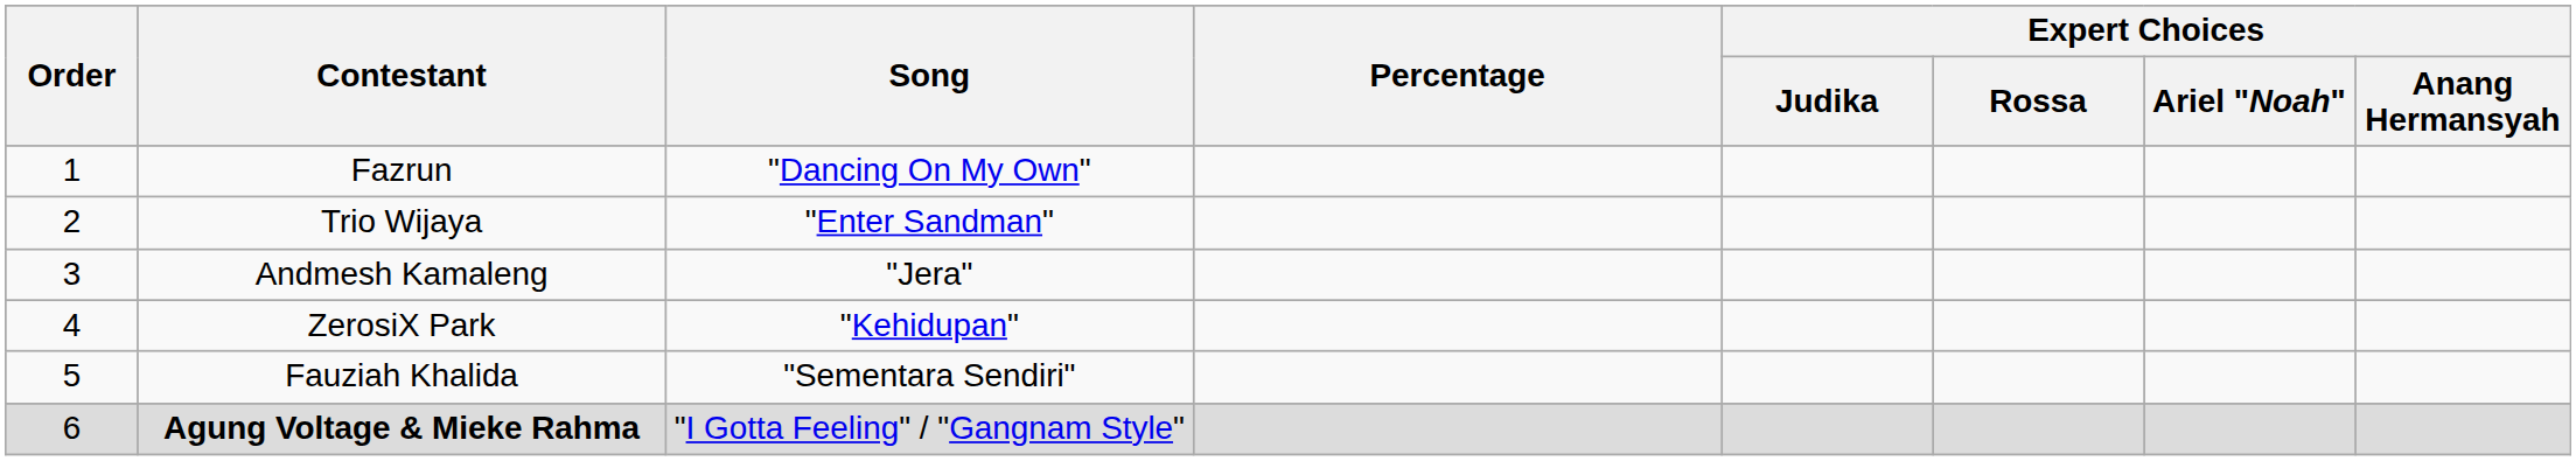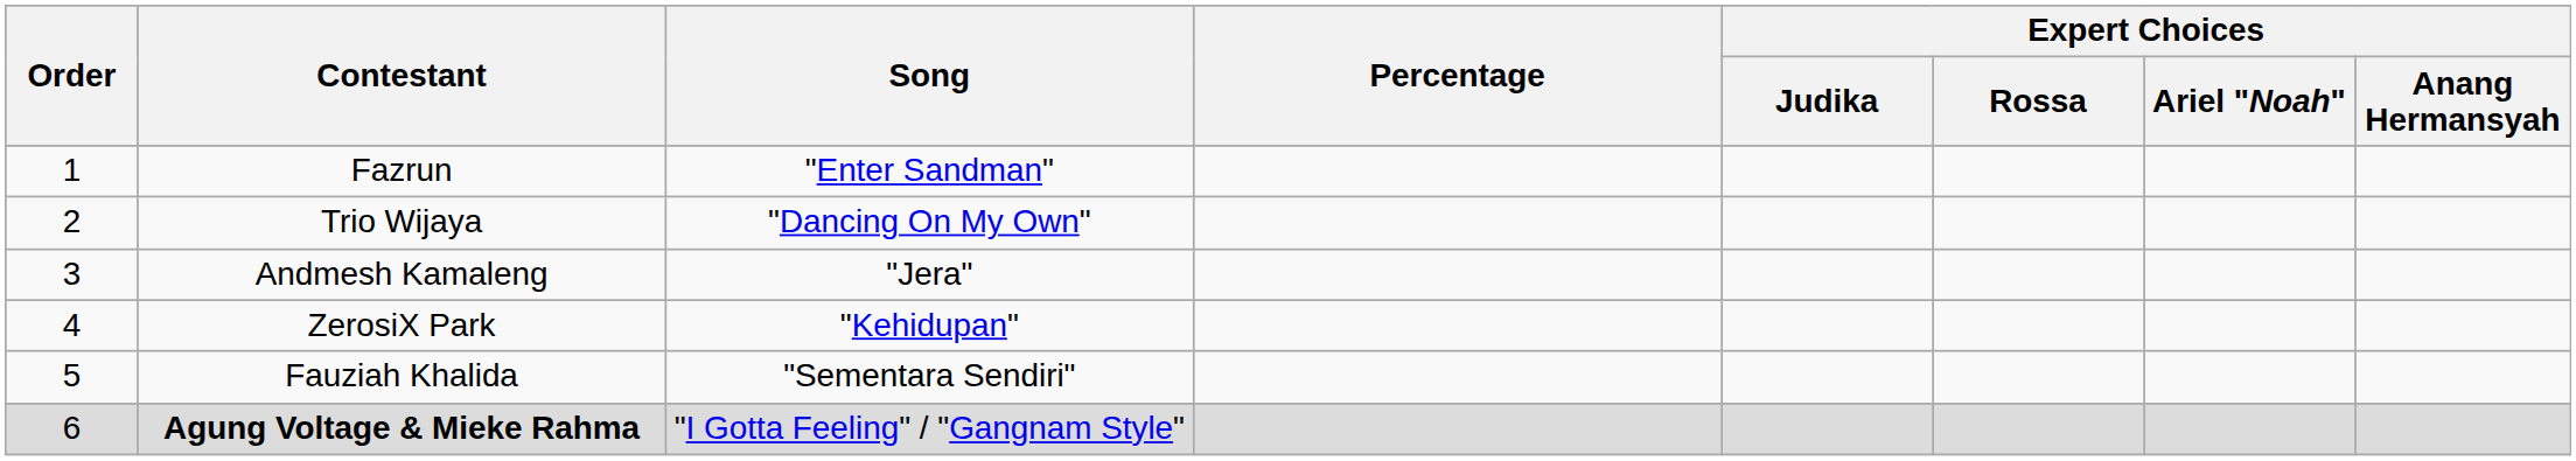Fazrun | Song: "Dancing On My Own" -> "Enter Sandman"
Trio Wijaya | Song: "Enter Sandman" -> "Dancing On My Own"
